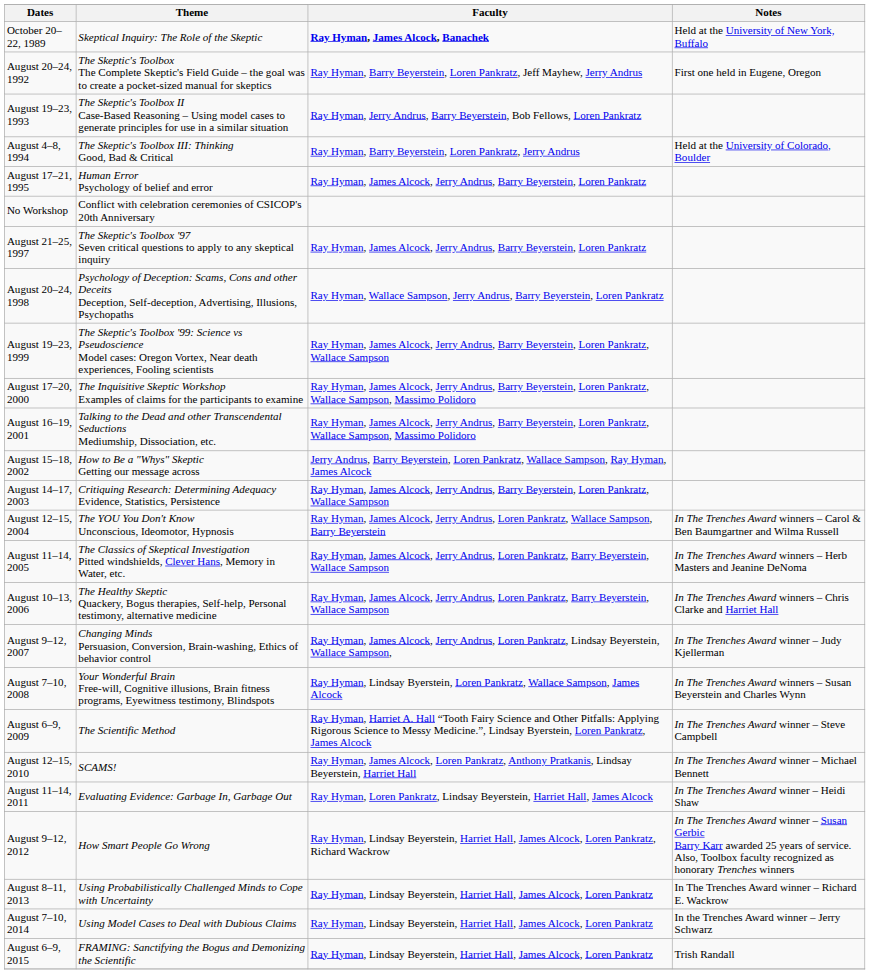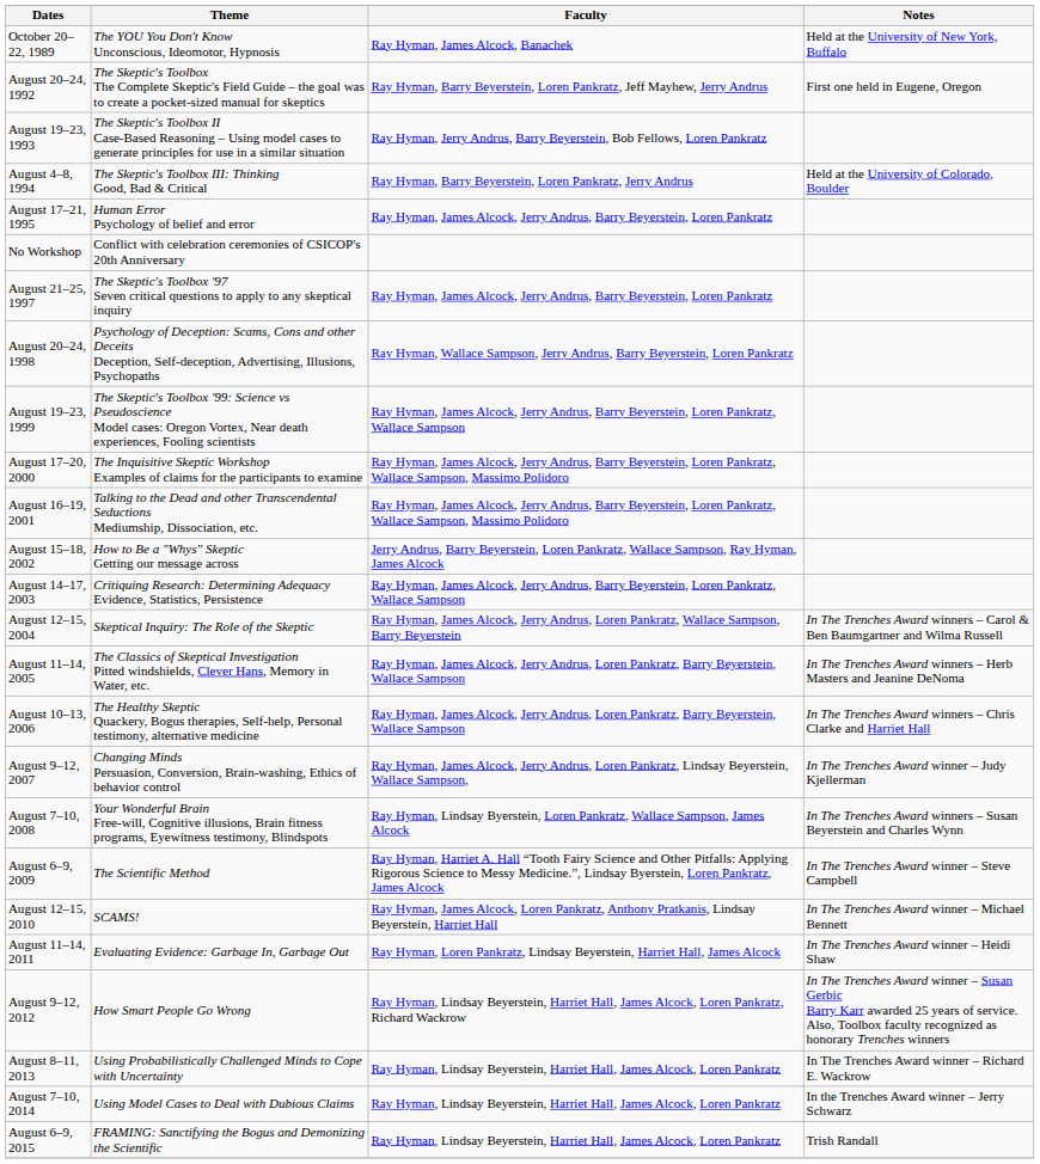October 20–22, 1989 | Theme: Skeptical Inquiry: The Role of the Skeptic -> The YOU You Don't Know Unconscious, Ideomotor, Hypnosis
October 20–22, 1989 | Faculty: bold -> normal
August 12–15, 2004 | Theme: The YOU You Don't Know Unconscious, Ideomotor, Hypnosis -> Skeptical Inquiry: The Role of the Skeptic
